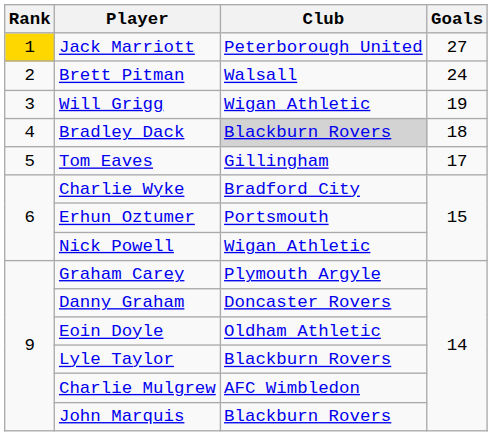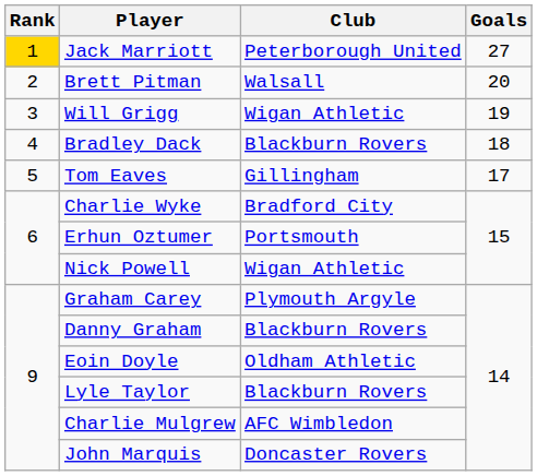Brett Pitman | Goals: 24 -> 20
Bradley Dack | Club: lightgrey background -> no background
Danny Graham | Club: Doncaster Rovers -> Blackburn Rovers
John Marquis | Club: Blackburn Rovers -> Doncaster Rovers
